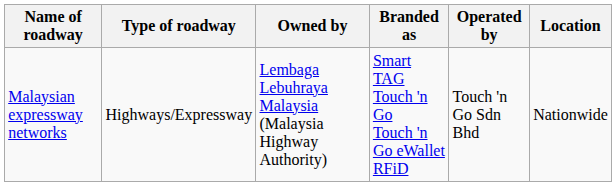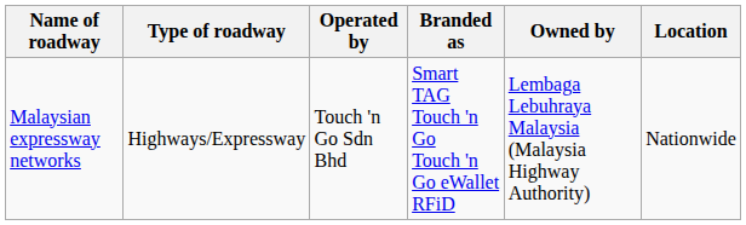columns swapped: Owned by <-> Operated by
